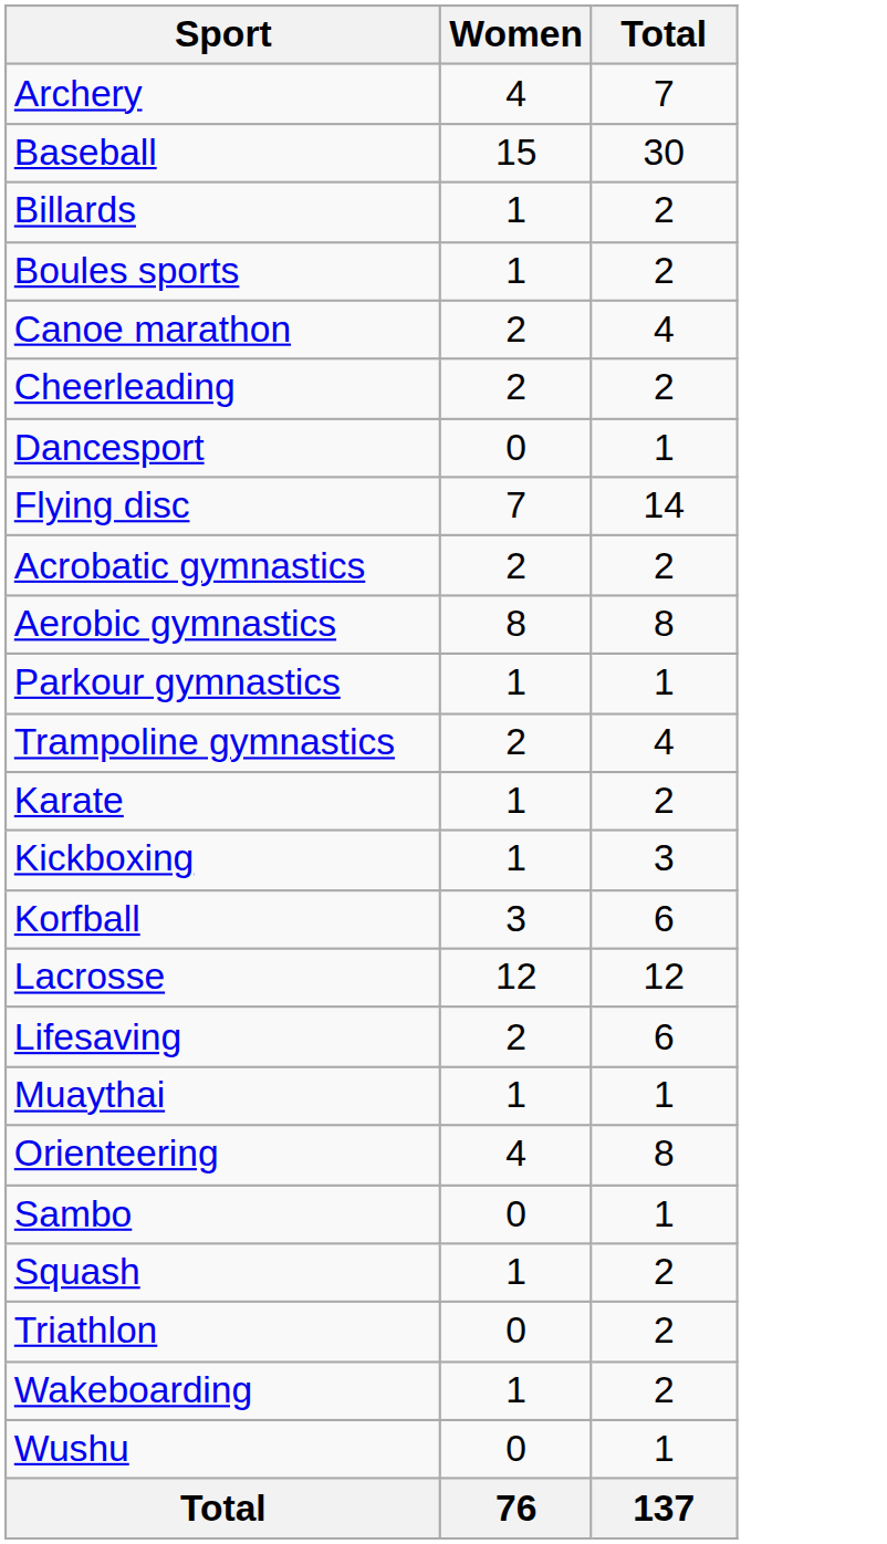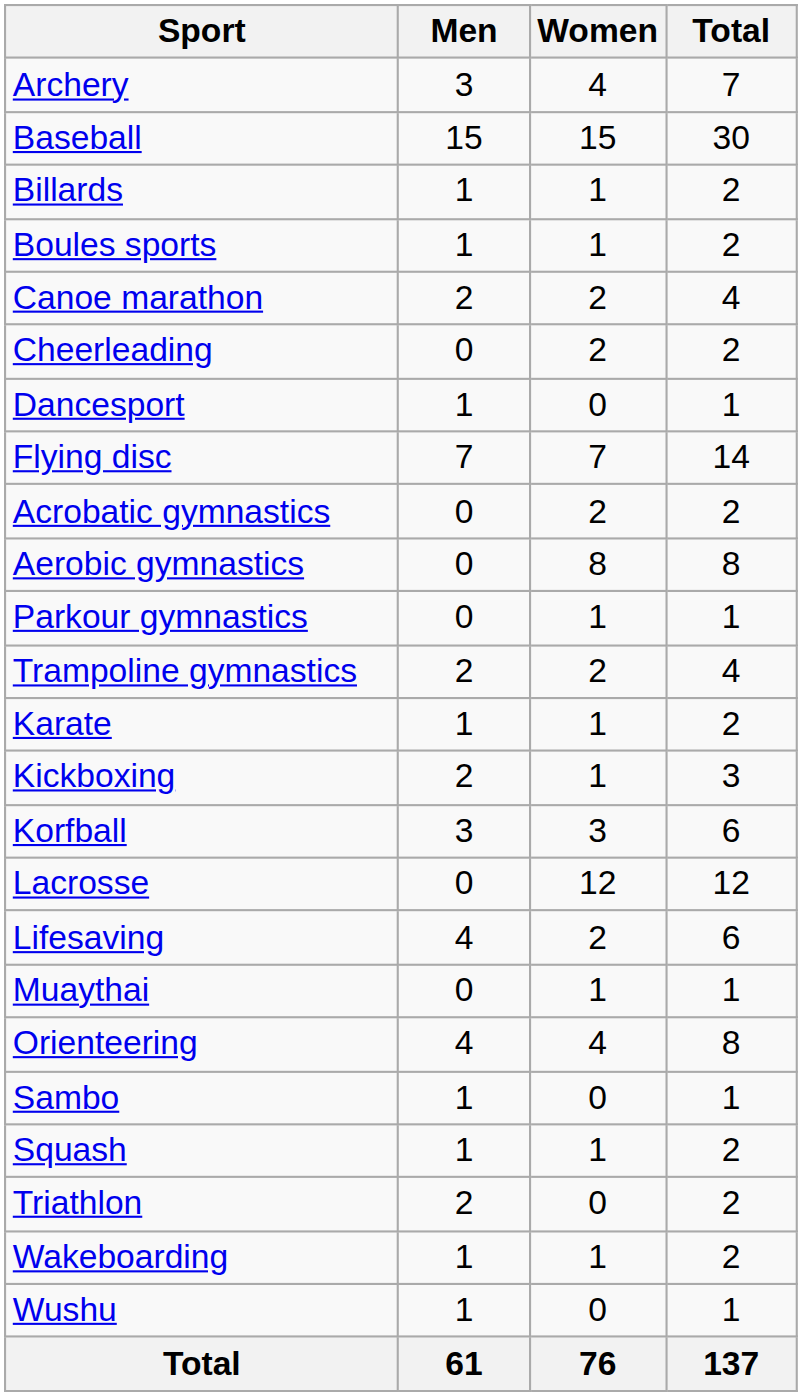+ column: Men | 3 | 15 | 1 | 1 | 2 | 0 | 1 | 7 | 0 | 0 | 0 | 2 | 1 | 2 | 3 | 0 | 4 | 0 | 4 | 1 | 1 | 2 | 1 | 1 | 61
